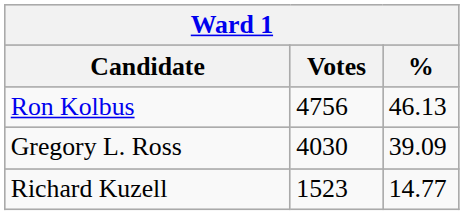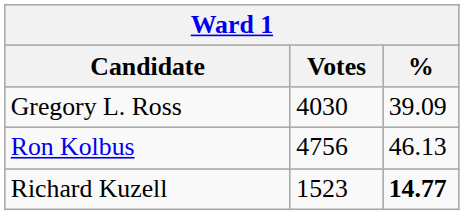rows swapped: Ron Kolbus <-> Gregory L. Ross
Richard Kuzell | %: normal -> bold
